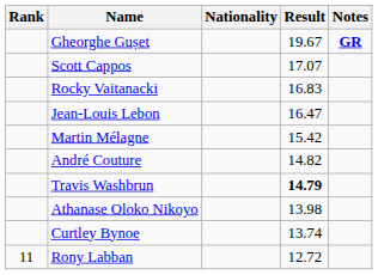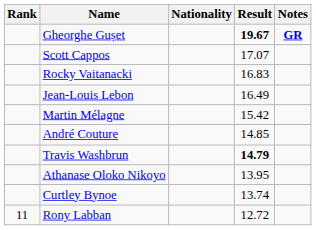Gheorghe Gușet | Result: normal -> bold
Jean-Louis Lebon | Result: 16.47 -> 16.49
André Couture | Result: 14.82 -> 14.85
Athanase Oloko Nikoyo | Result: 13.98 -> 13.95
